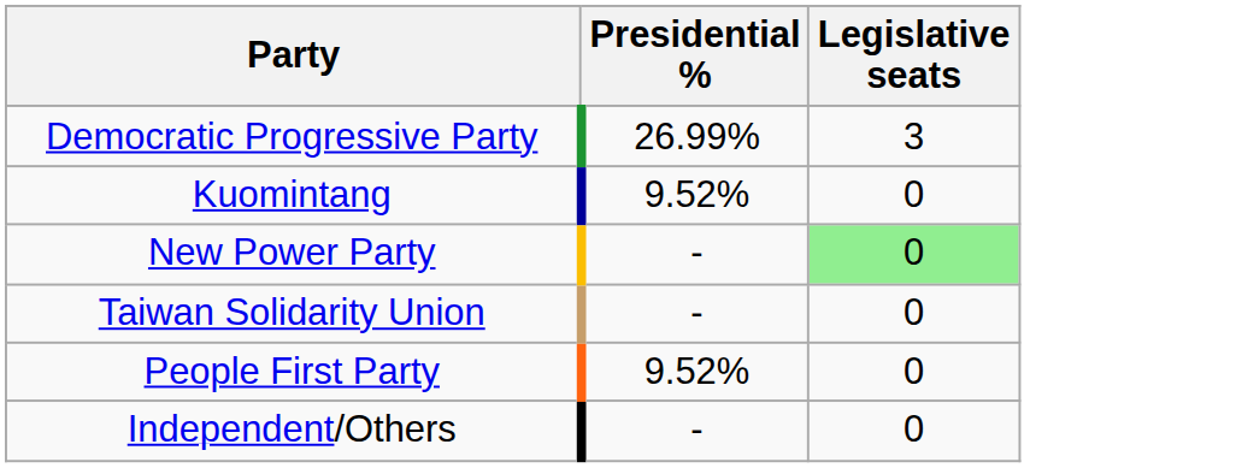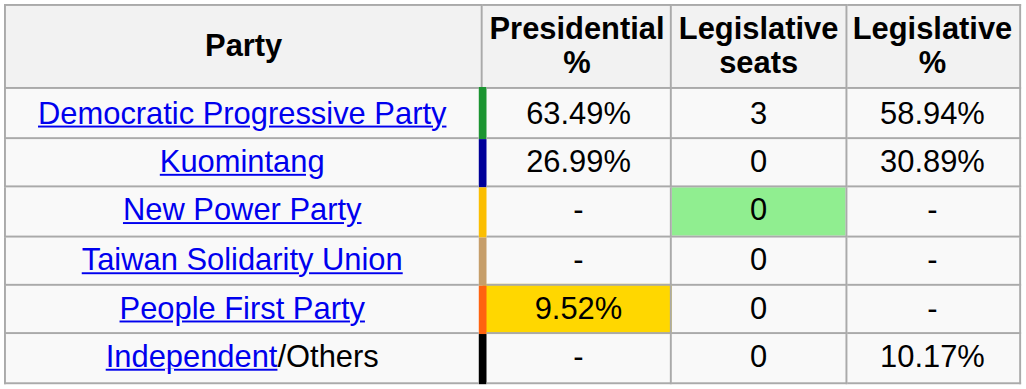+ column: Legislative % | 58.94% | 30.89% | - | - | - | 10.17%
Democratic Progressive Party | Presidential %: 26.99% -> 63.49%
Kuomintang | Presidential %: 9.52% -> 26.99%
People First Party | Presidential %: no background -> gold background
